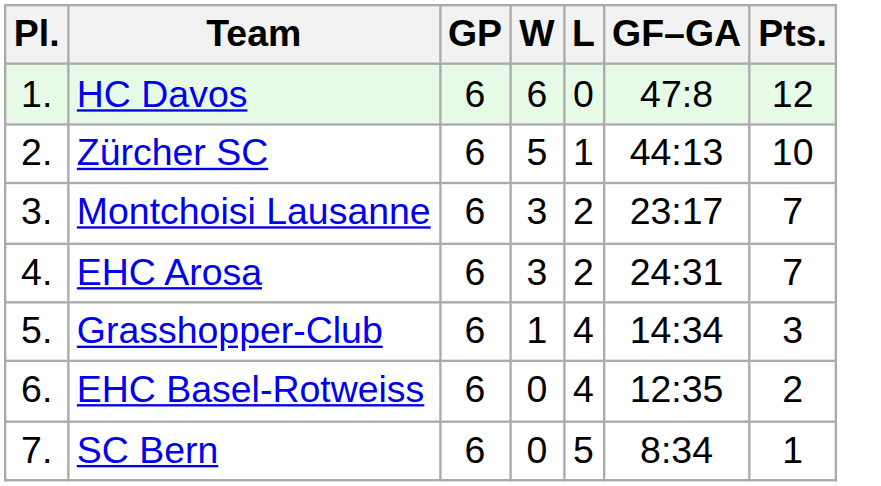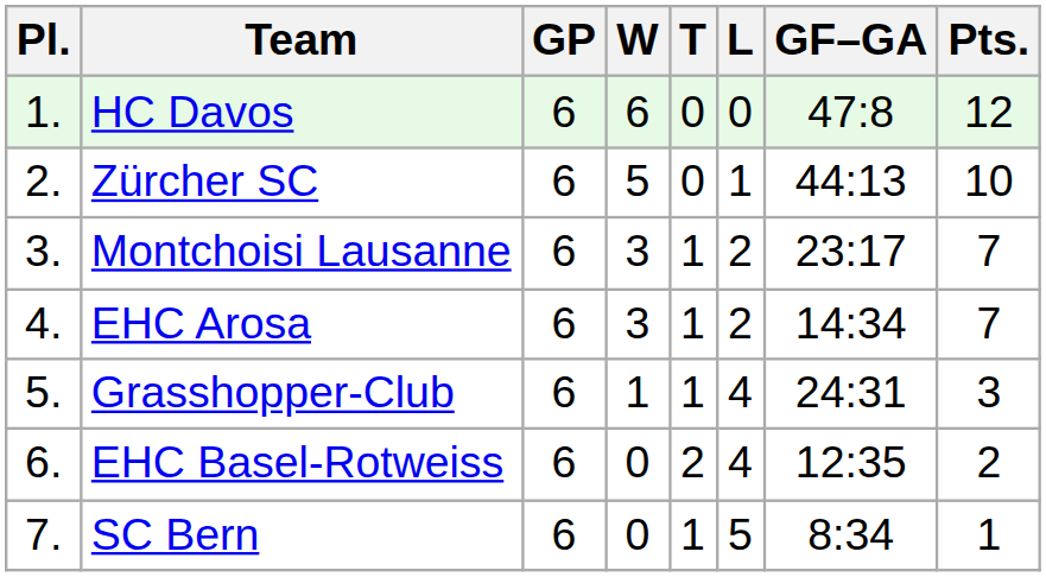+ column: T | 0 | 0 | 1 | 1 | 1 | 2 | 1
EHC Arosa | GF–GA: 24:31 -> 14:34
Grasshopper-Club | GF–GA: 14:34 -> 24:31
